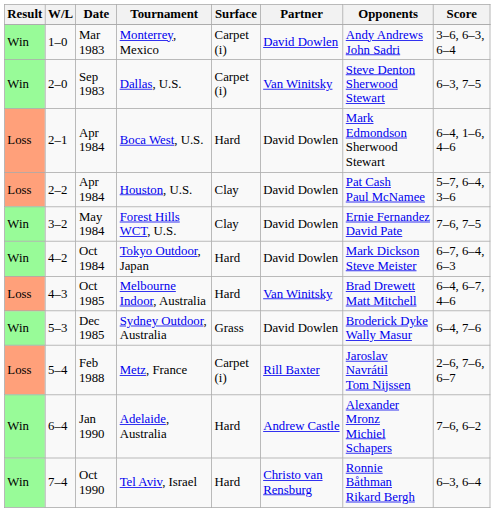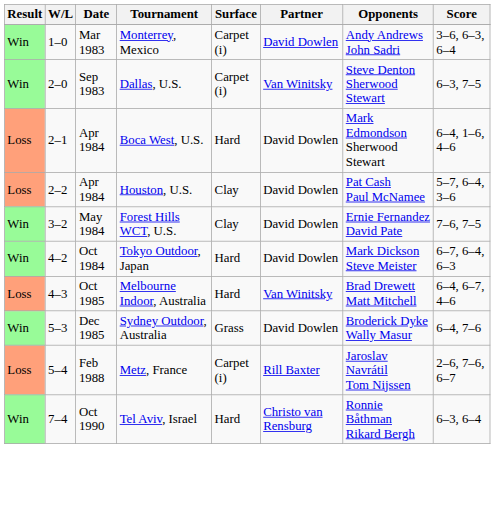- row: Win | 6–4 | Jan 1990 | Adelaide, Australia | Hard | Andrew Castle | Alexander Mronz Michiel Schapers | 7–6, 6–2
